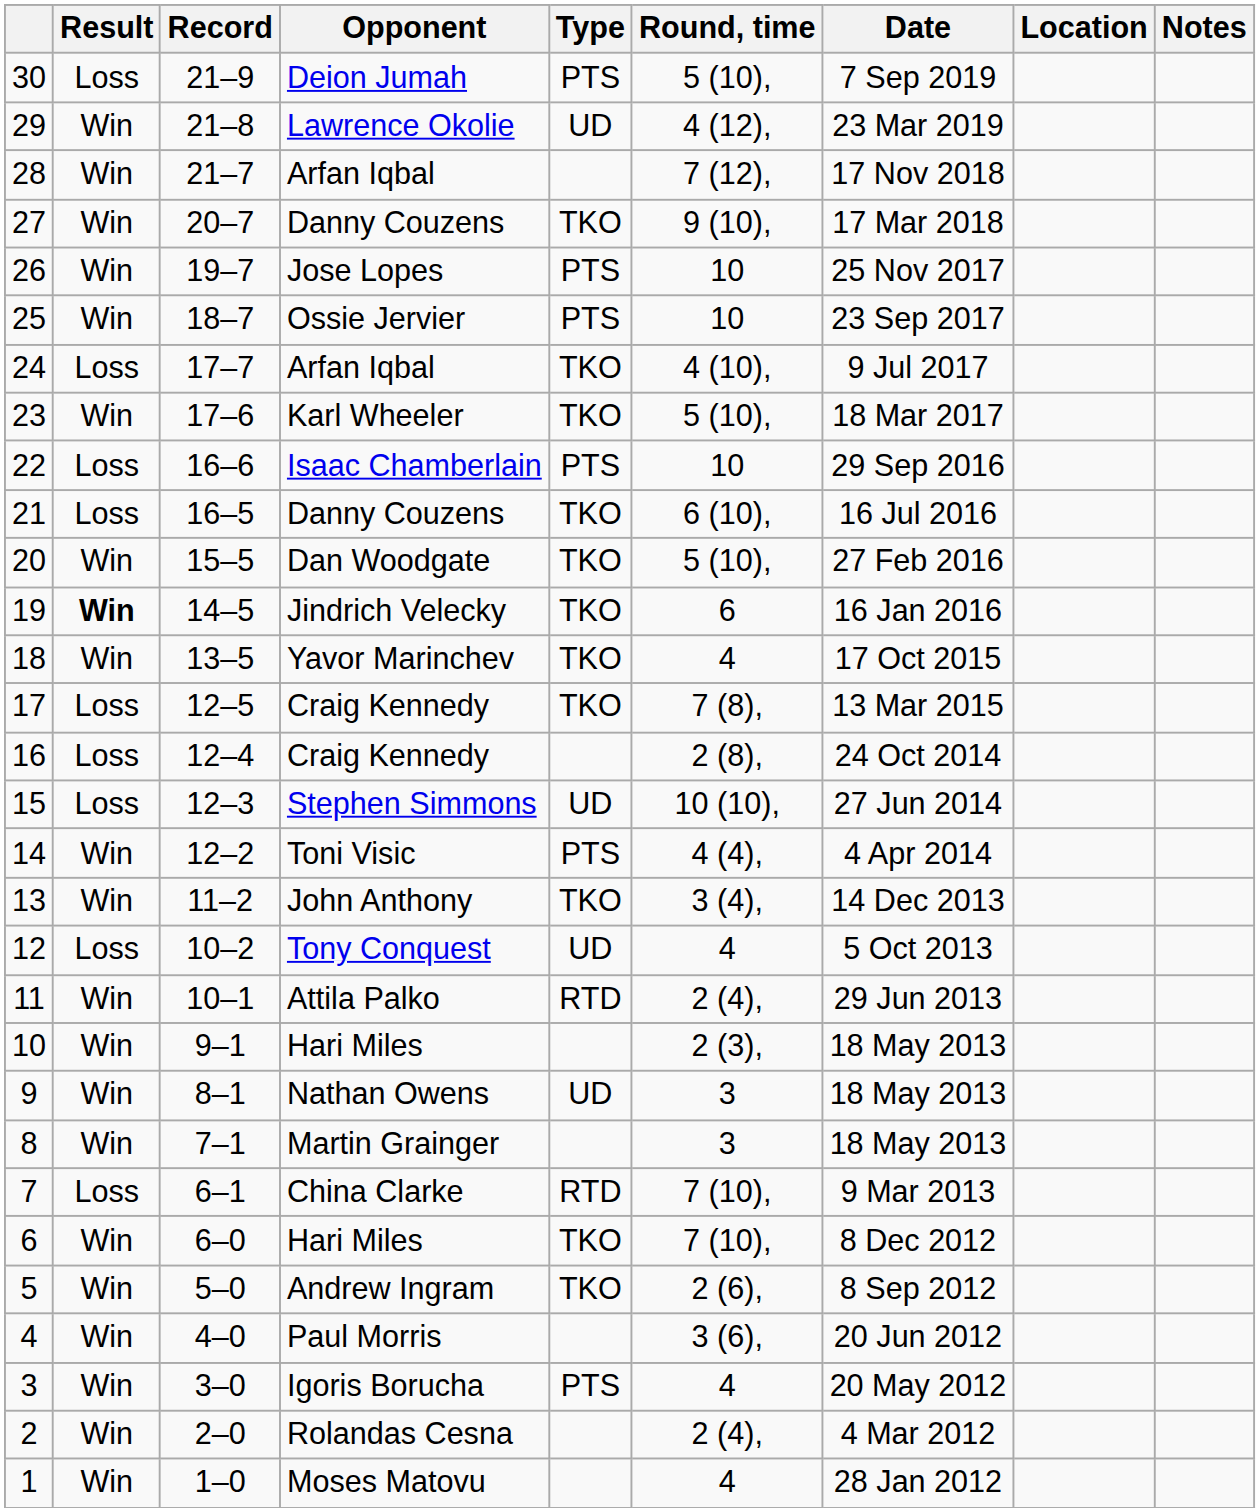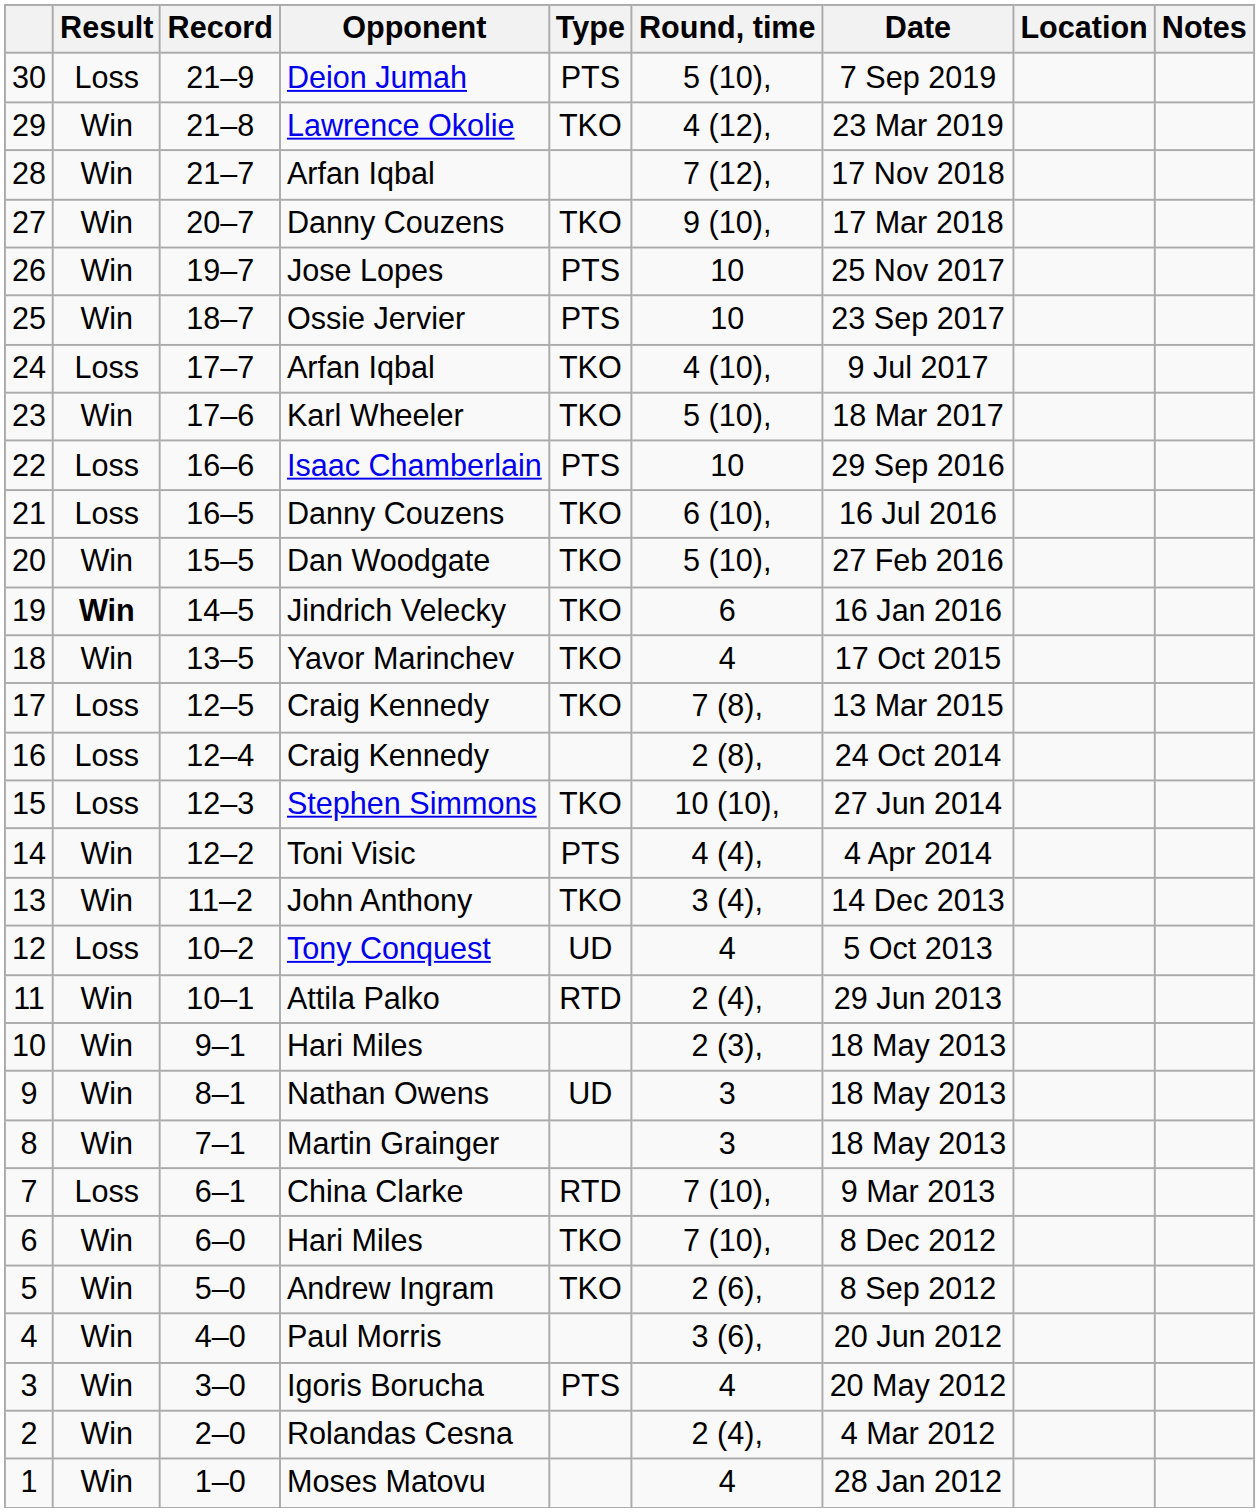29 | Type: UD -> TKO
15 | Type: UD -> TKO
